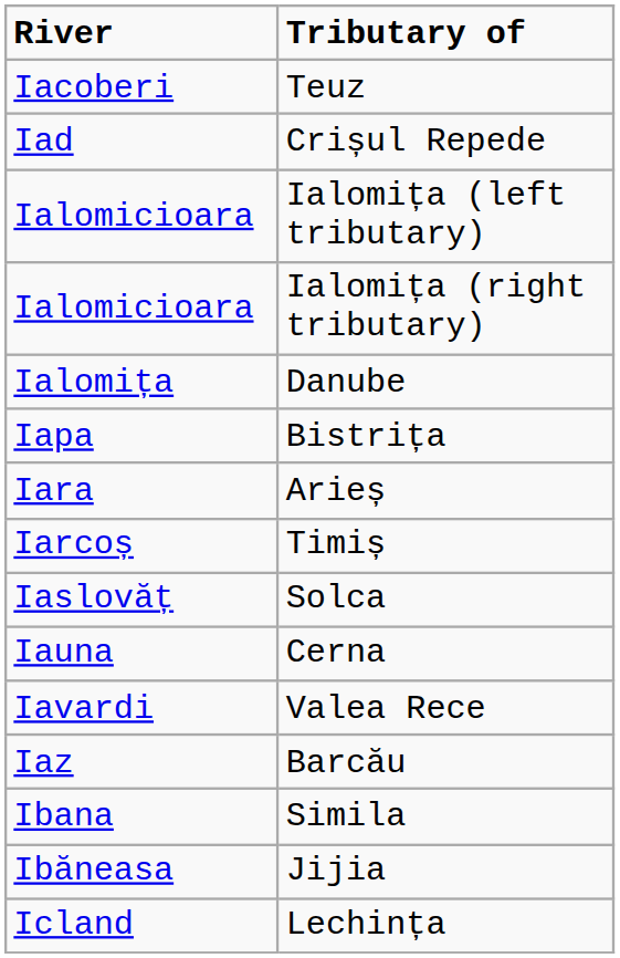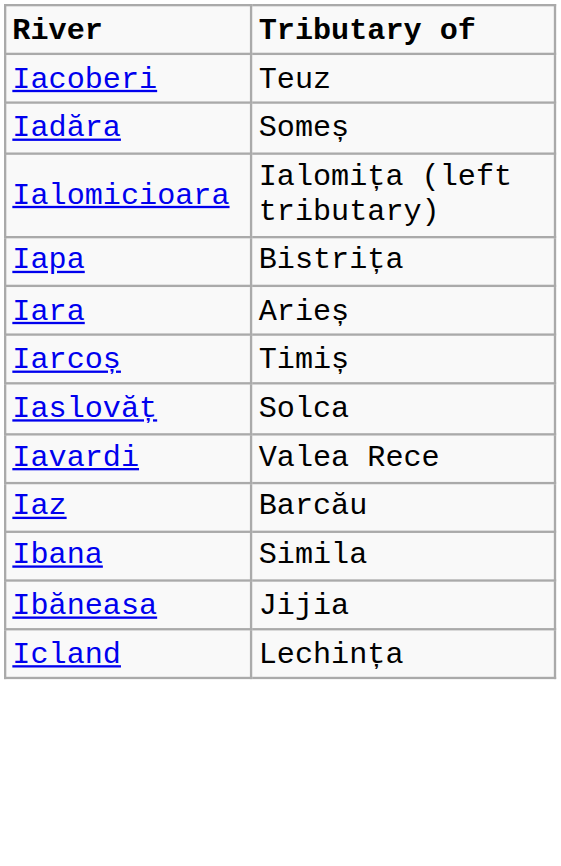- row: Iad | Crișul Repede
+ row: Iadăra | Someș
- row: Ialomicioara | Ialomița (right tributary)
- row: Ialomița | Danube
- row: Iauna | Cerna
